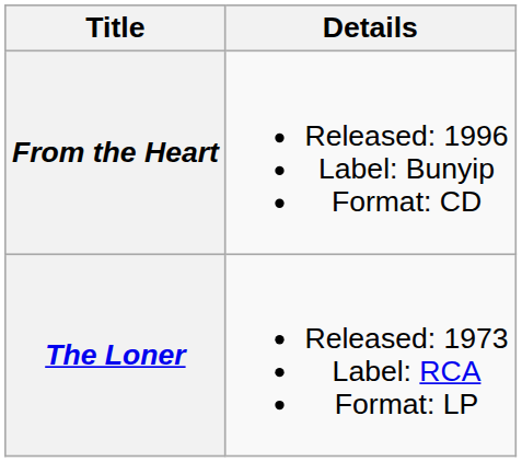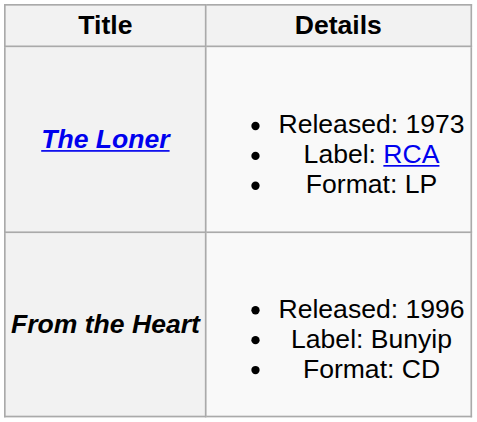rows swapped: The Loner <-> From the Heart
